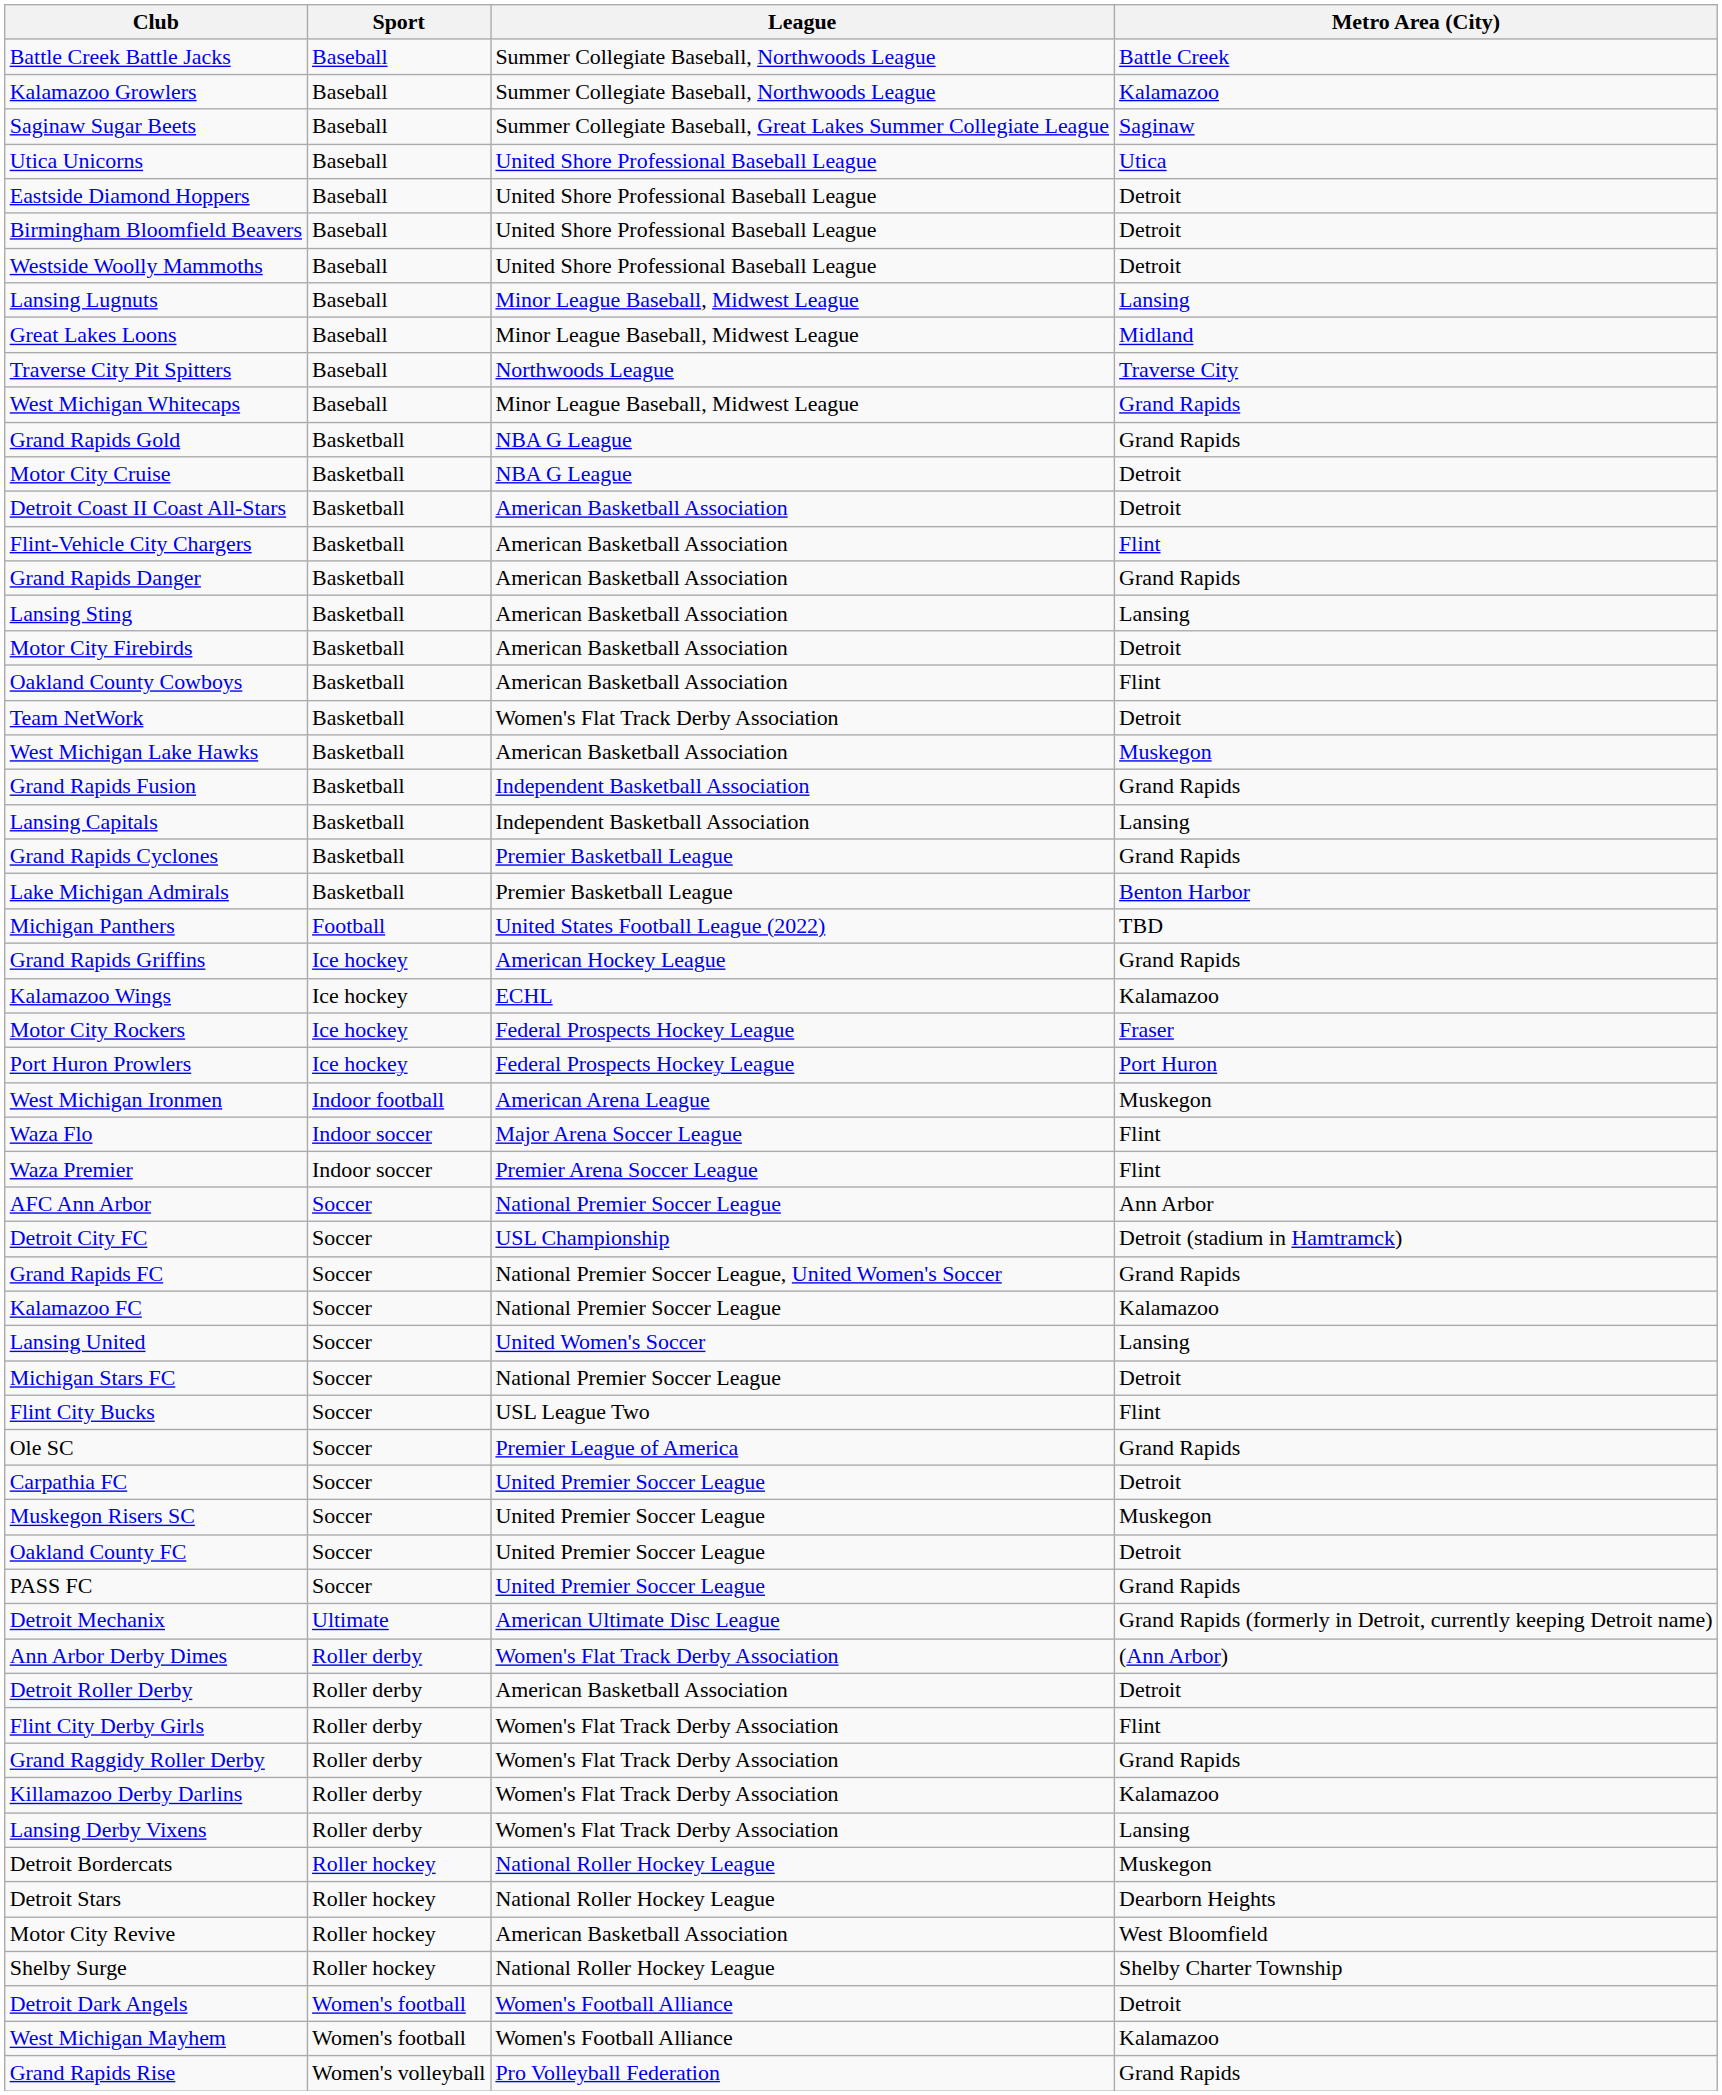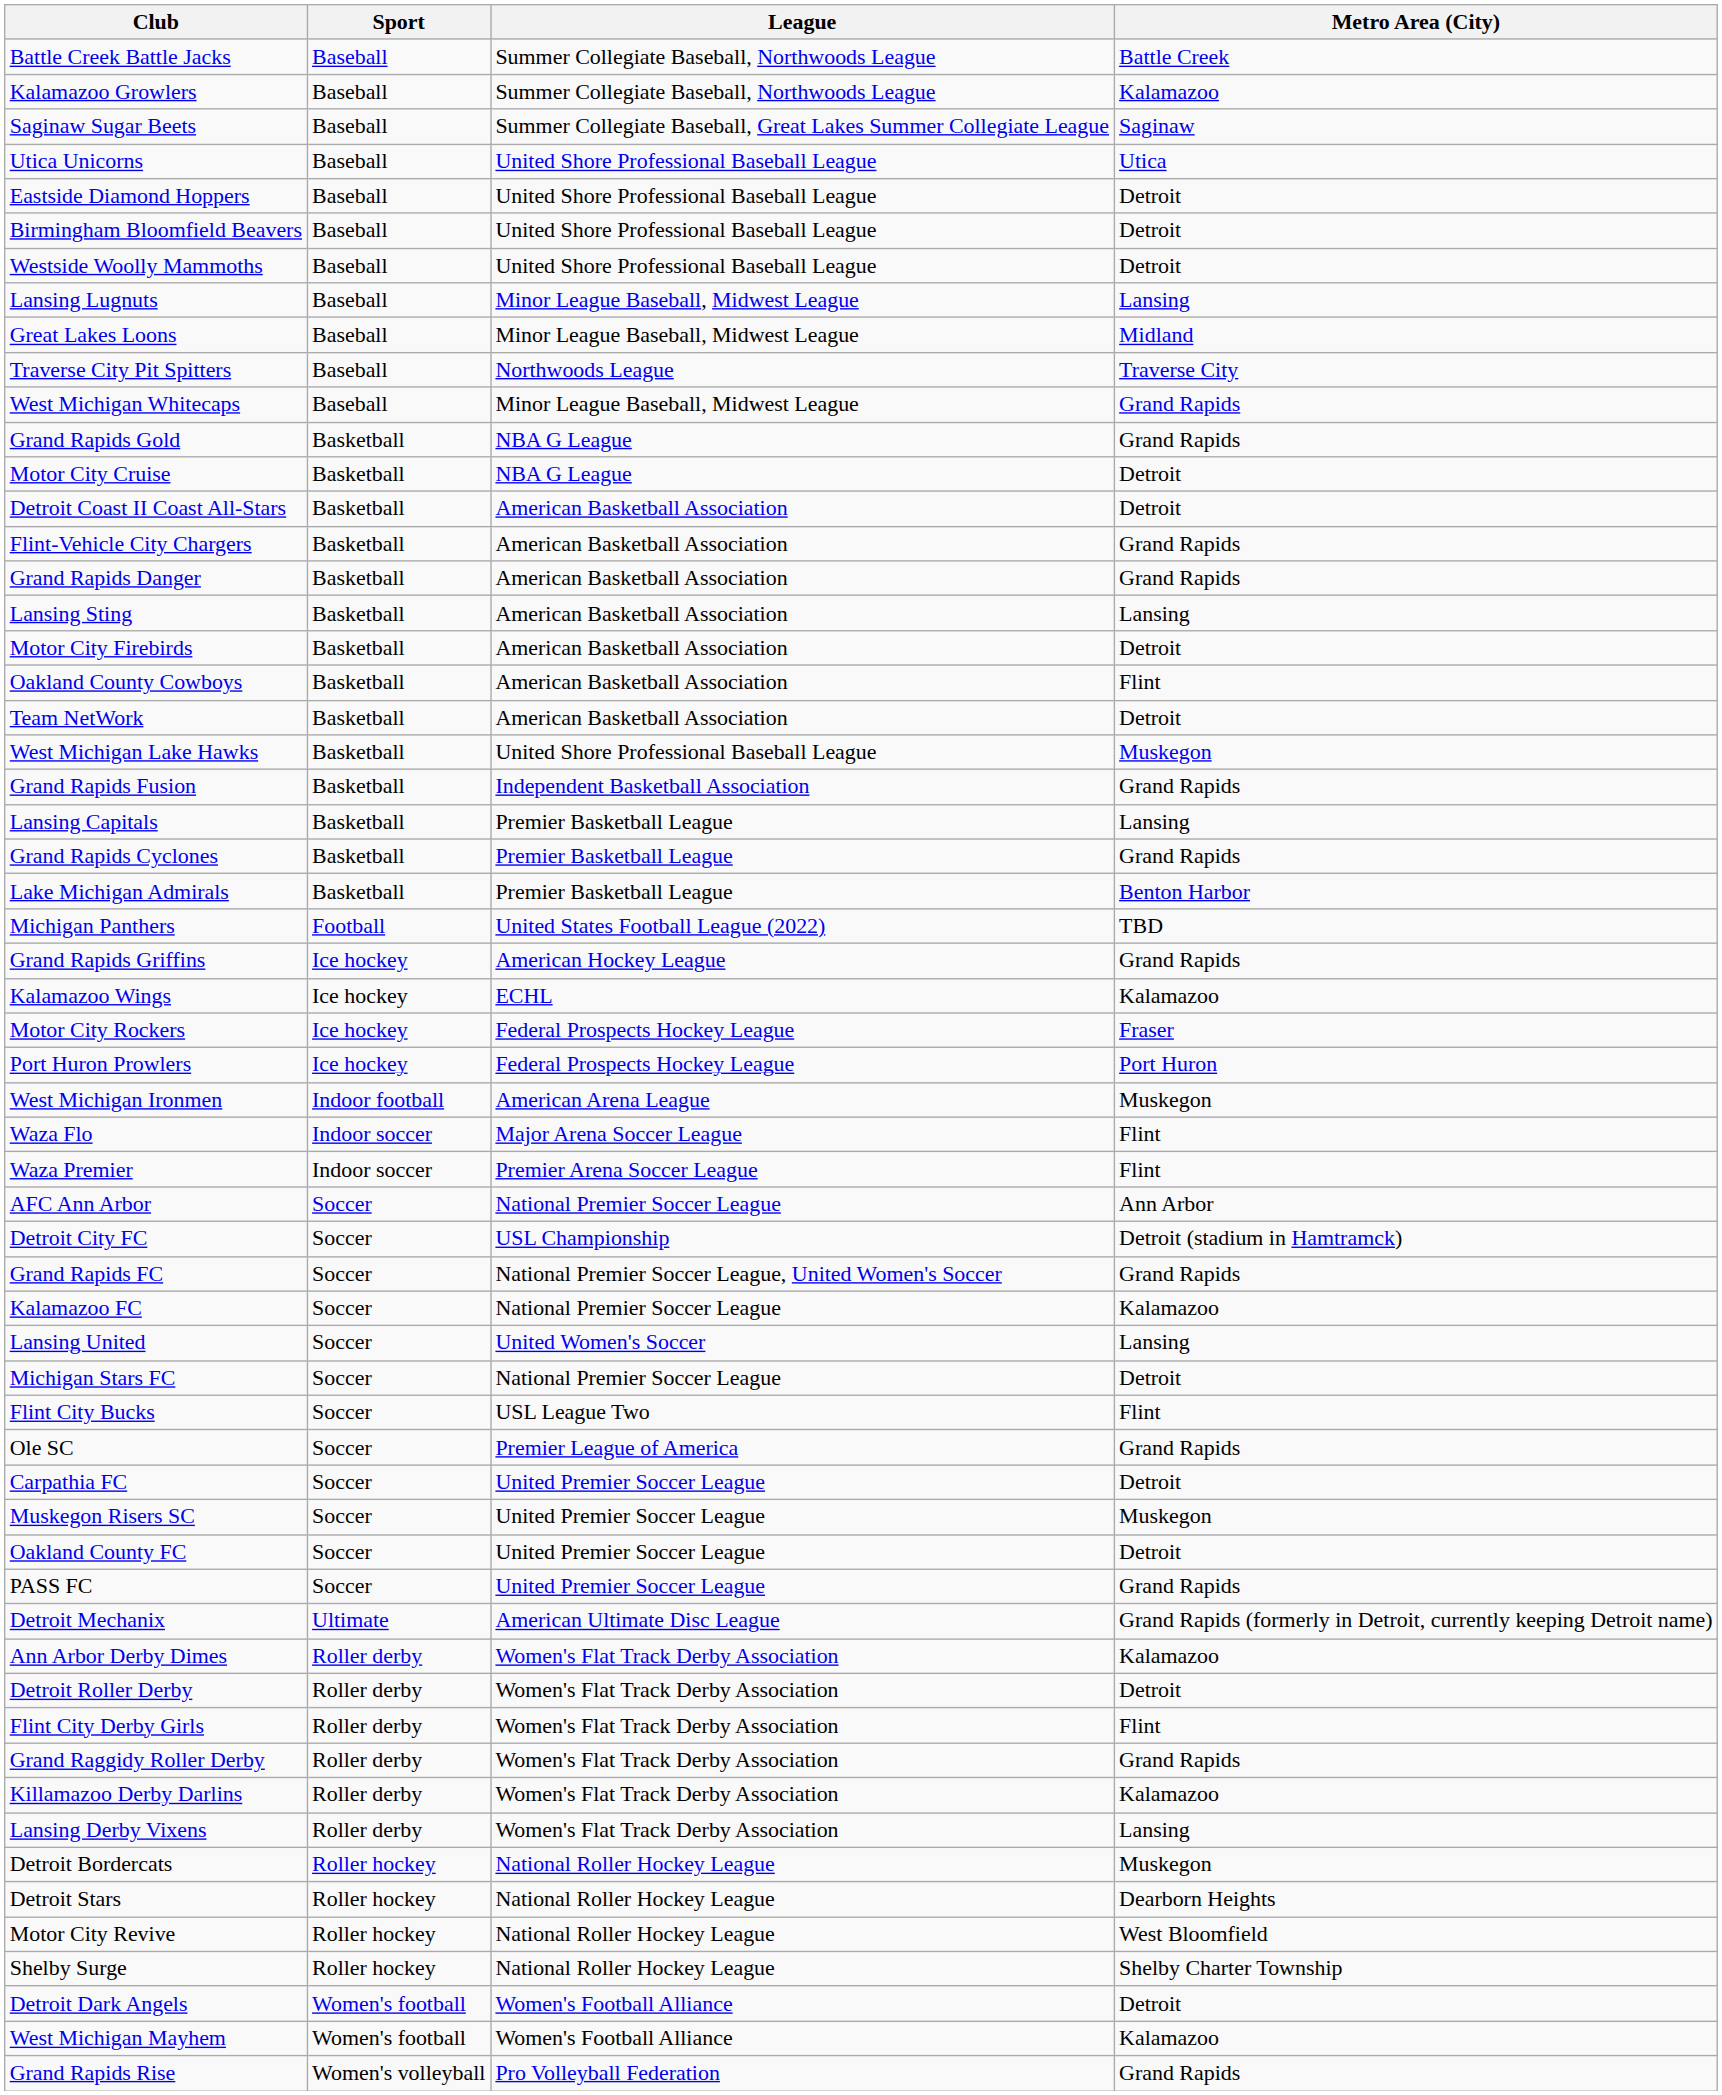Flint-Vehicle City Chargers | Metro Area (City): Flint -> Grand Rapids
Team NetWork | League: Women's Flat Track Derby Association -> American Basketball Association
West Michigan Lake Hawks | League: American Basketball Association -> United Shore Professional Baseball League
Lansing Capitals | League: Independent Basketball Association -> Premier Basketball League
Ann Arbor Derby Dimes | Metro Area (City): (Ann Arbor) -> Kalamazoo
Detroit Roller Derby | League: American Basketball Association -> Women's Flat Track Derby Association
Motor City Revive | League: American Basketball Association -> National Roller Hockey League
